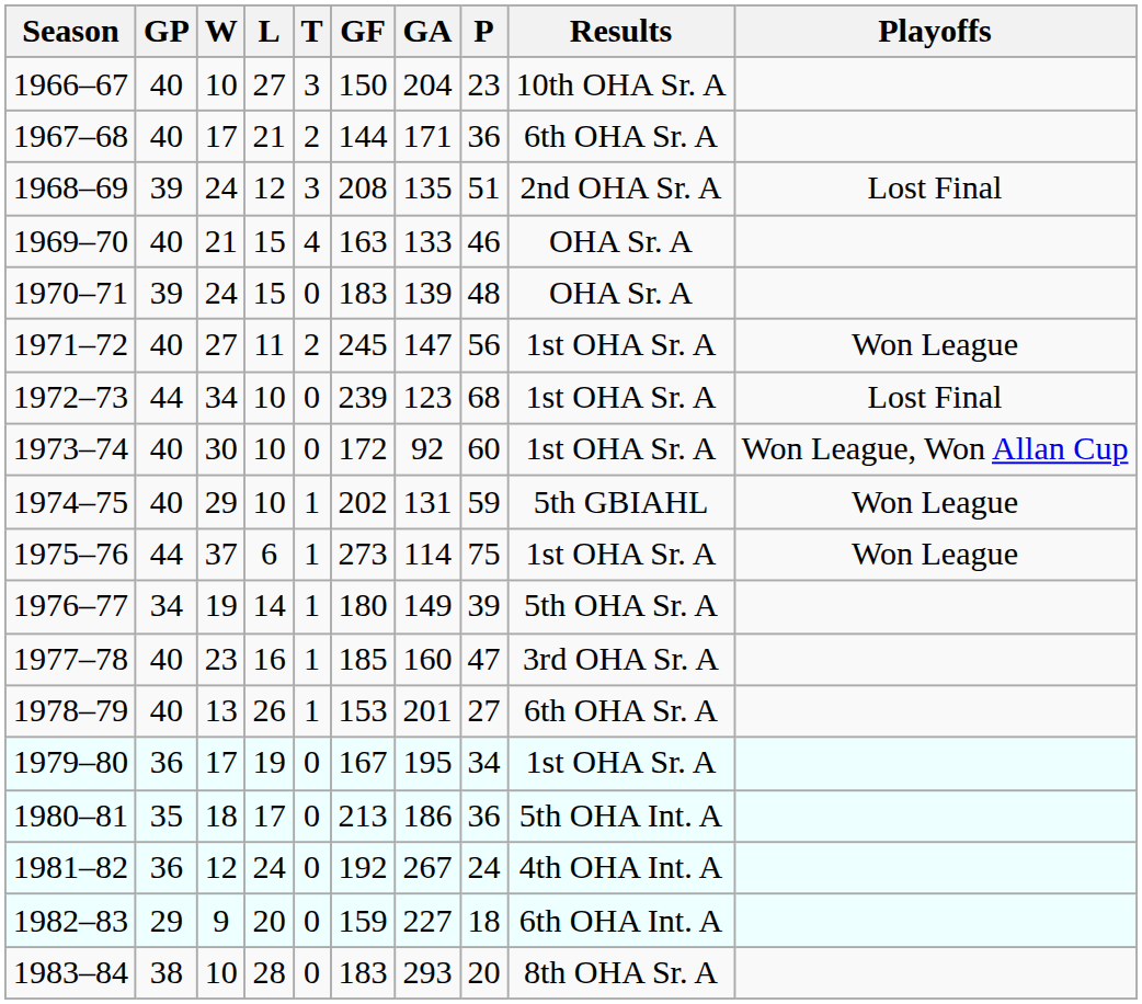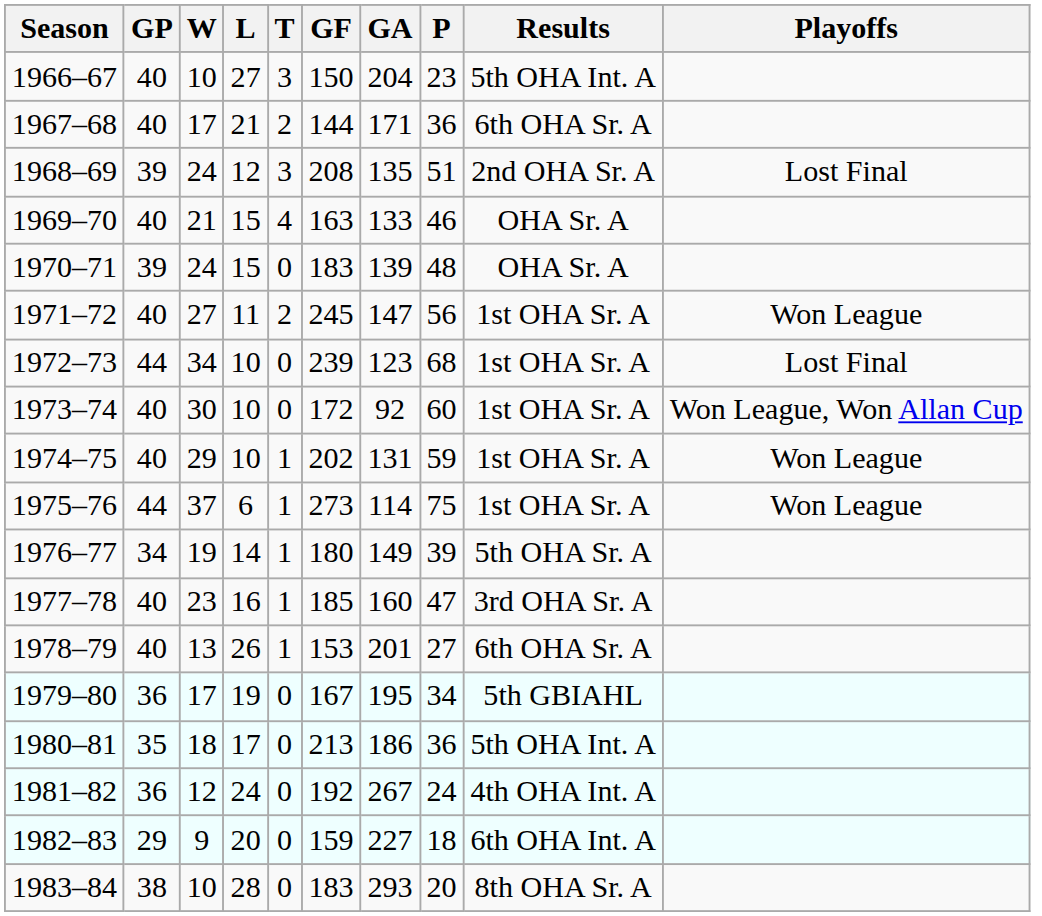1966–67 | Results: 10th OHA Sr. A -> 5th OHA Int. A
1974–75 | Results: 5th GBIAHL -> 1st OHA Sr. A
1979–80 | Results: 1st OHA Sr. A -> 5th GBIAHL
